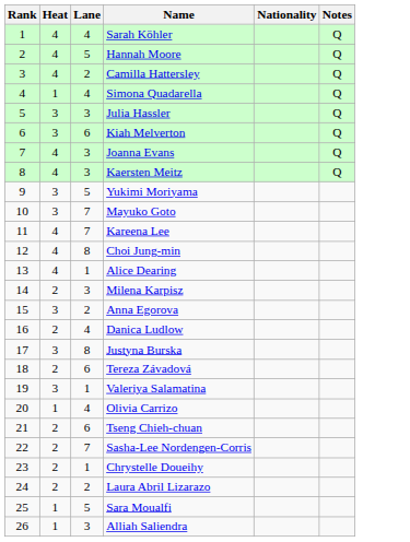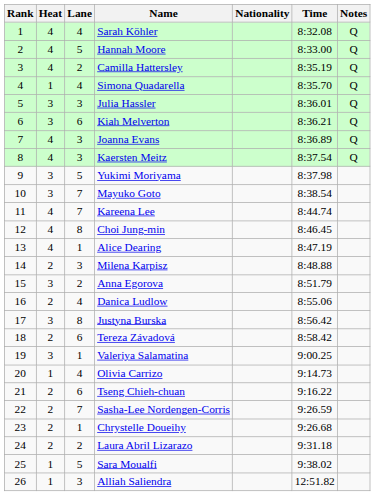+ column: Time | 8:32.08 | 8:33.00 | 8:35.19 | 8:35.70 | 8:36.01 | 8:36.21 | 8:36.89 | 8:37.54 | 8:37.98 | 8:38.54 | 8:44.74 | 8:46.45 | 8:47.19 | 8:48.88 | 8:51.79 | 8:55.06 | 8:56.42 | 8:58.42 | 9:00.25 | 9:14.73 | 9:16.22 | 9:26.59 | 9:26.68 | 9:31.18 | 9:38.02 | 12:51.82
